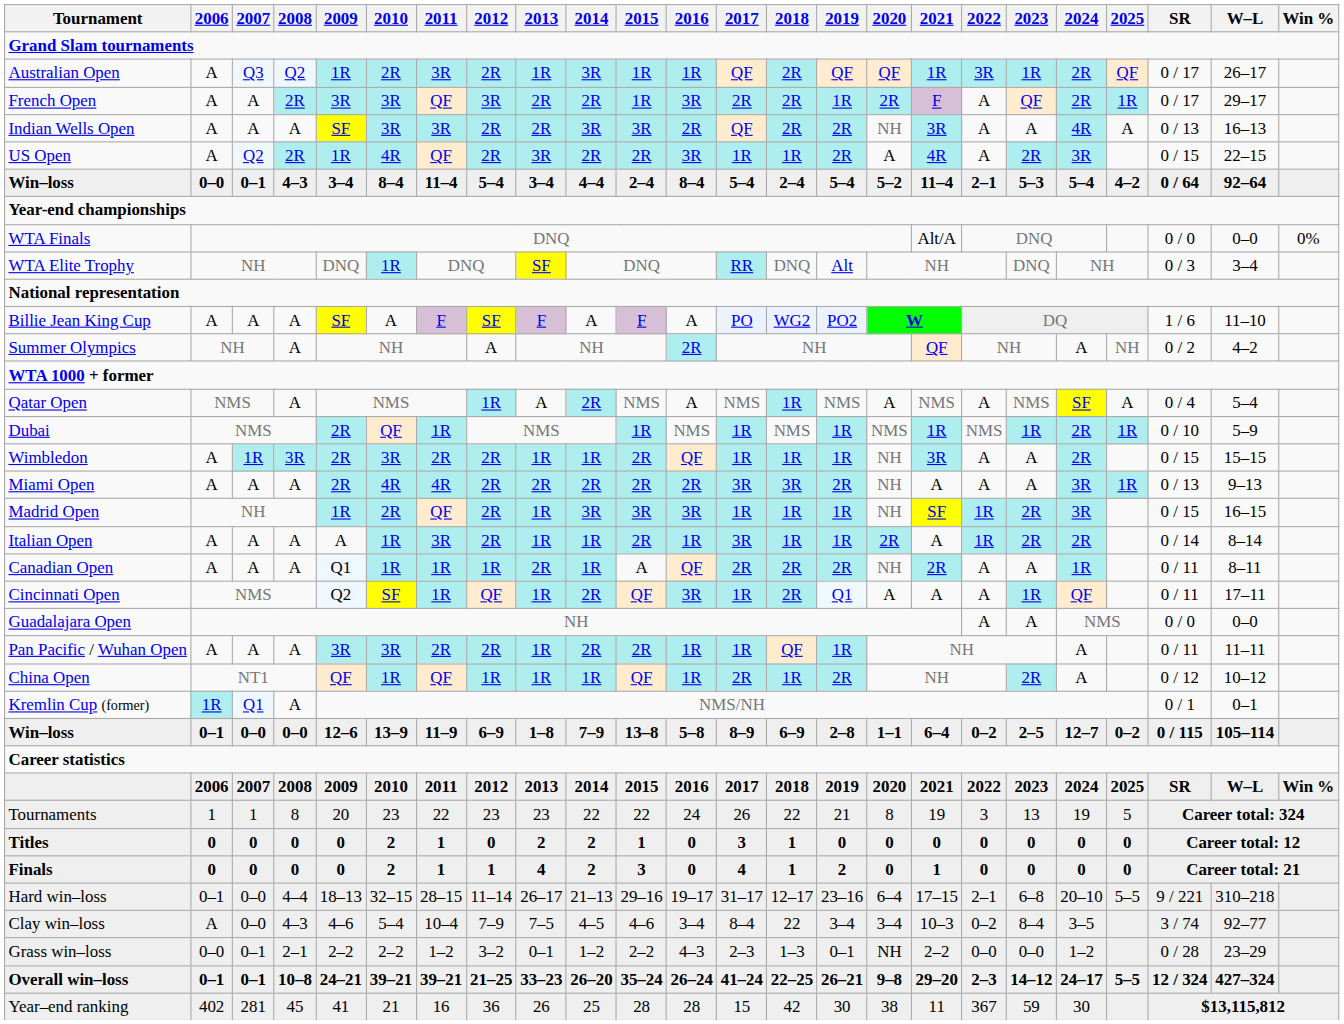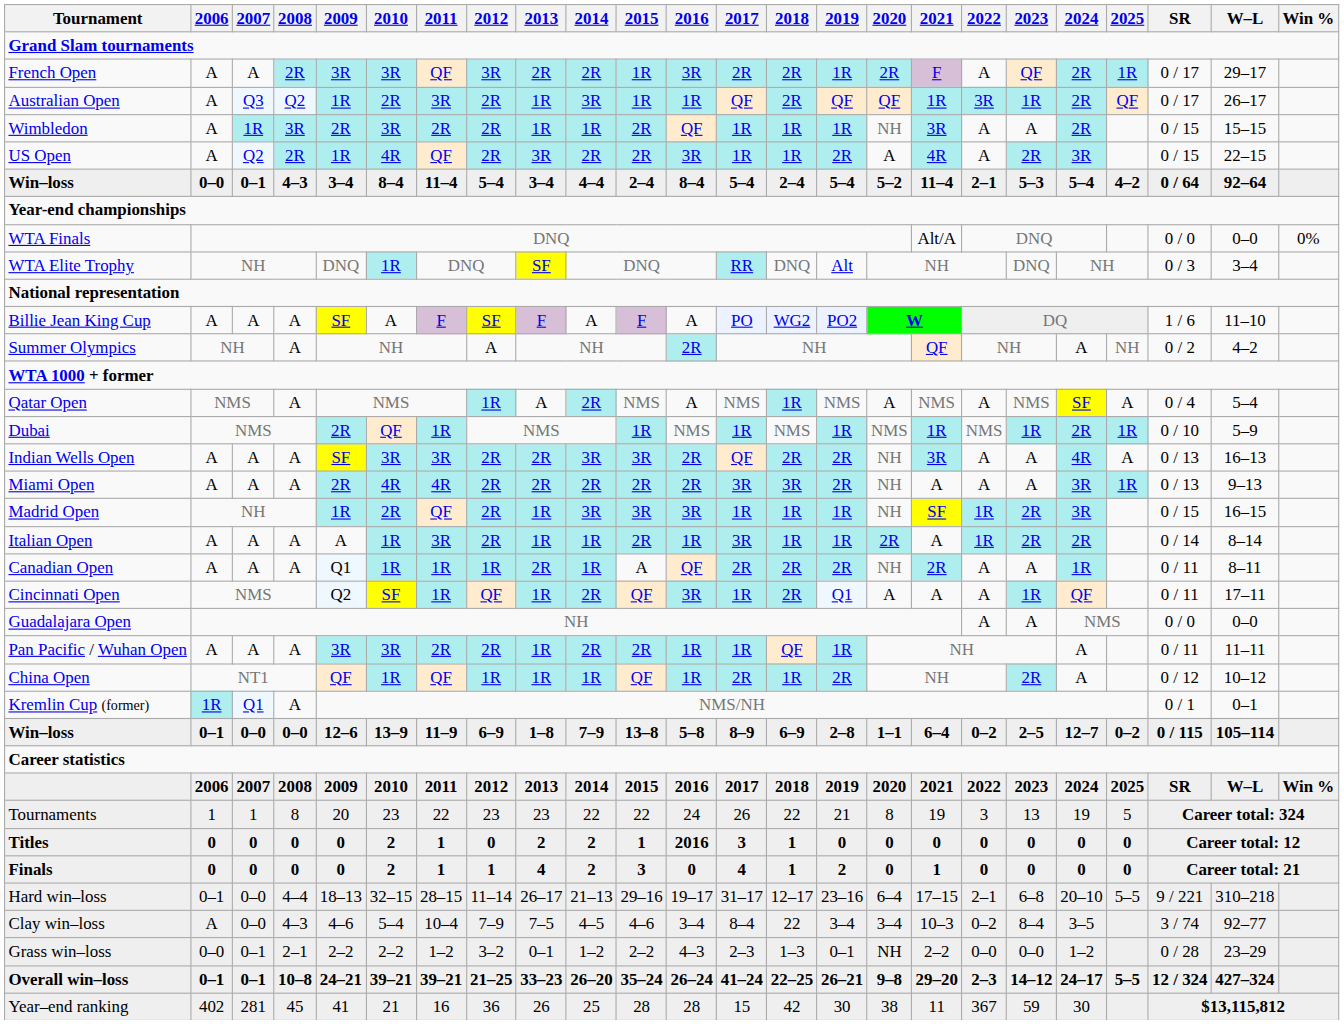rows swapped: Australian Open <-> French Open
rows swapped: Wimbledon <-> Indian Wells Open
Titles | 2016: 0 -> 2016
